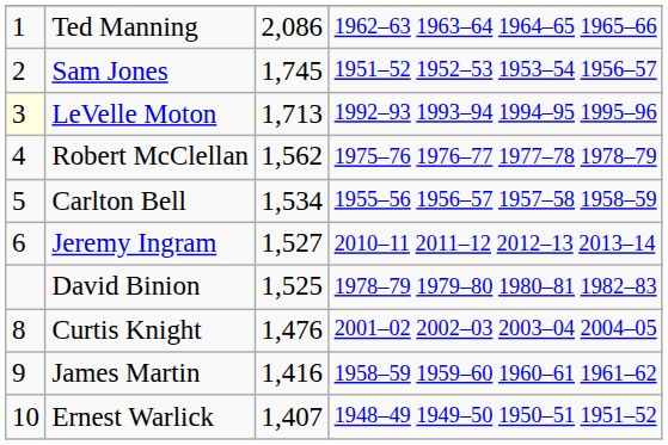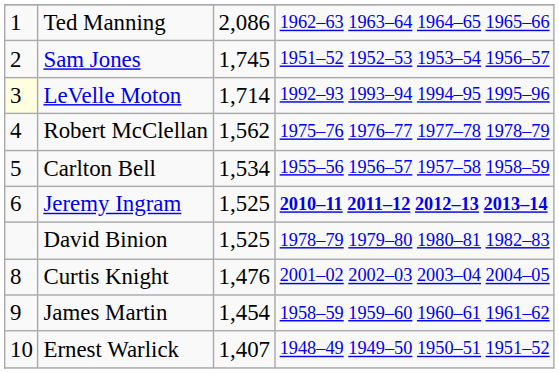LeVelle Moton | column 3: 1,713 -> 1,714
Jeremy Ingram | column 3: 1,527 -> 1,525
Jeremy Ingram | column 4: normal -> bold
James Martin | column 3: 1,416 -> 1,454
